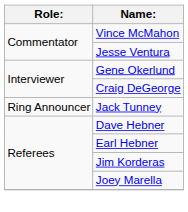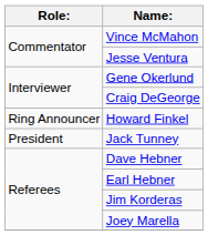+ row: Ring Announcer | Howard Finkel
Jack Tunney | Role:: Ring Announcer -> President
